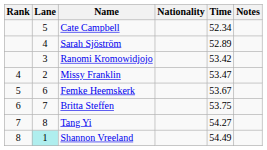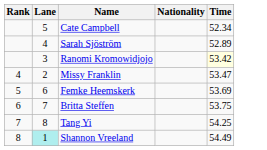- column: Notes
Ranomi Kromowidjojo | Time: no background -> lightyellow background
Femke Heemskerk | Time: 53.67 -> 53.69
Tang Yi | Time: 54.27 -> 54.25
